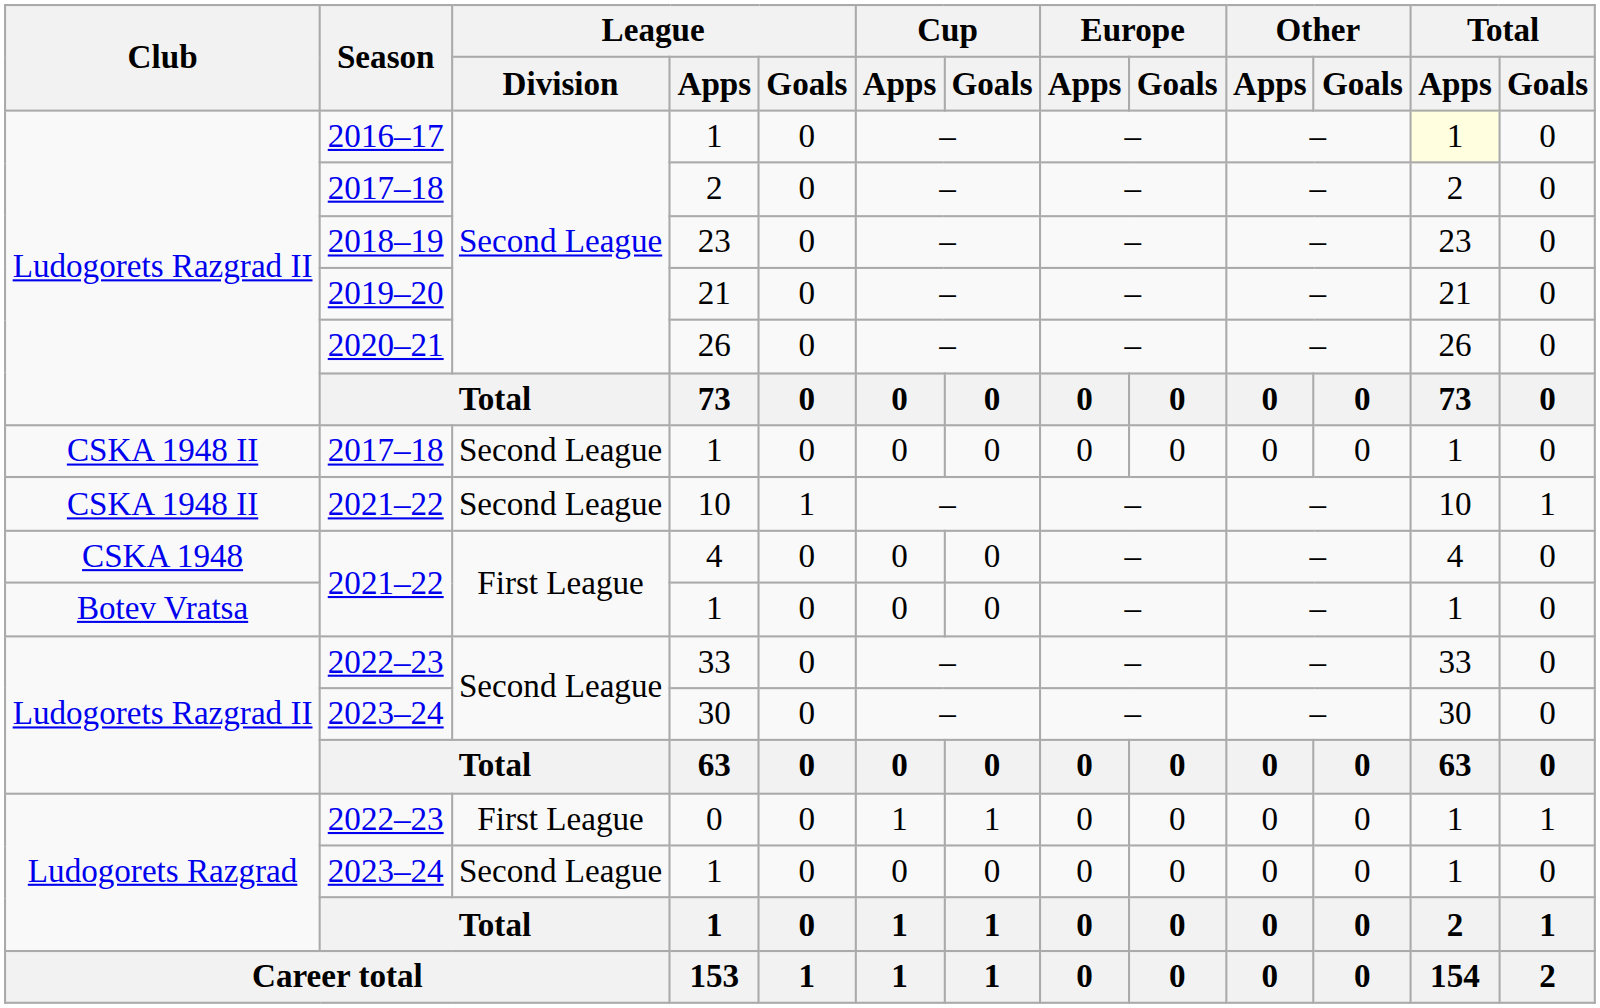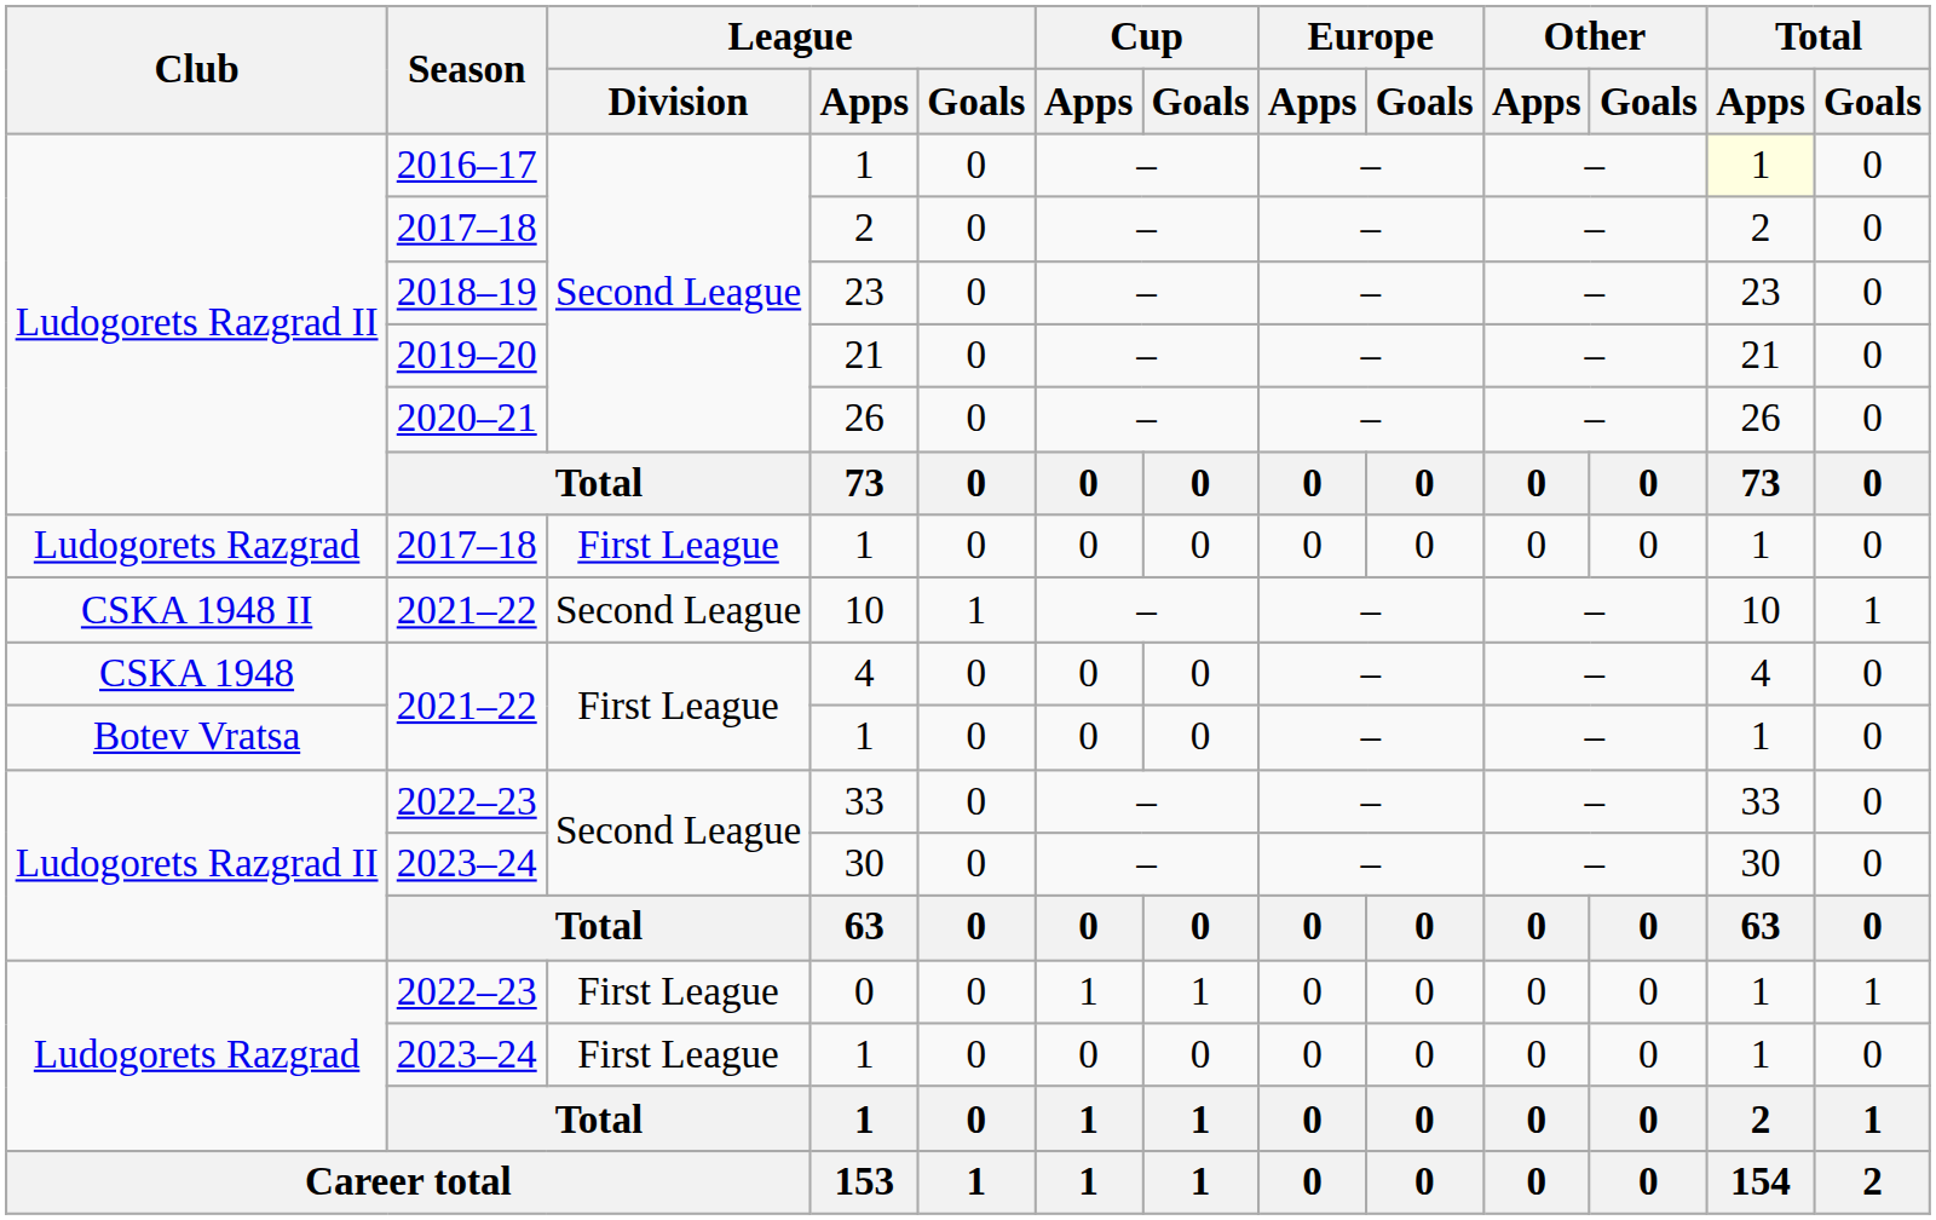2017–18 / 1 | Club: CSKA 1948 II -> Ludogorets Razgrad
2017–18 / 1 | League / Division: Second League -> First League
2023–24 / 1 | League / Division: Second League -> First League
